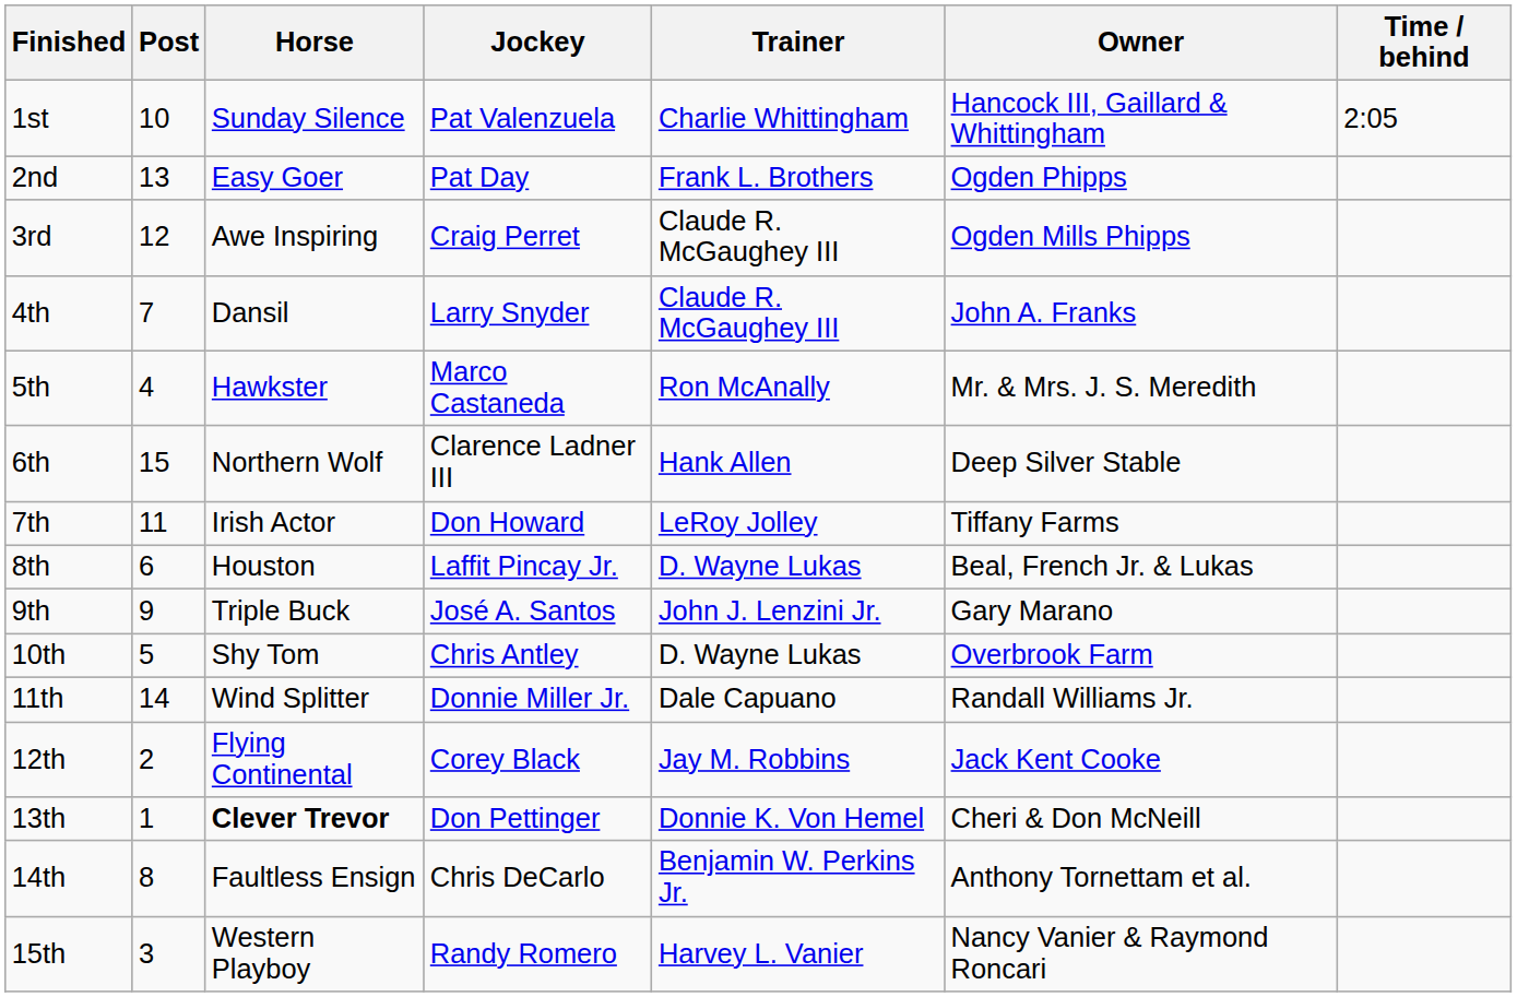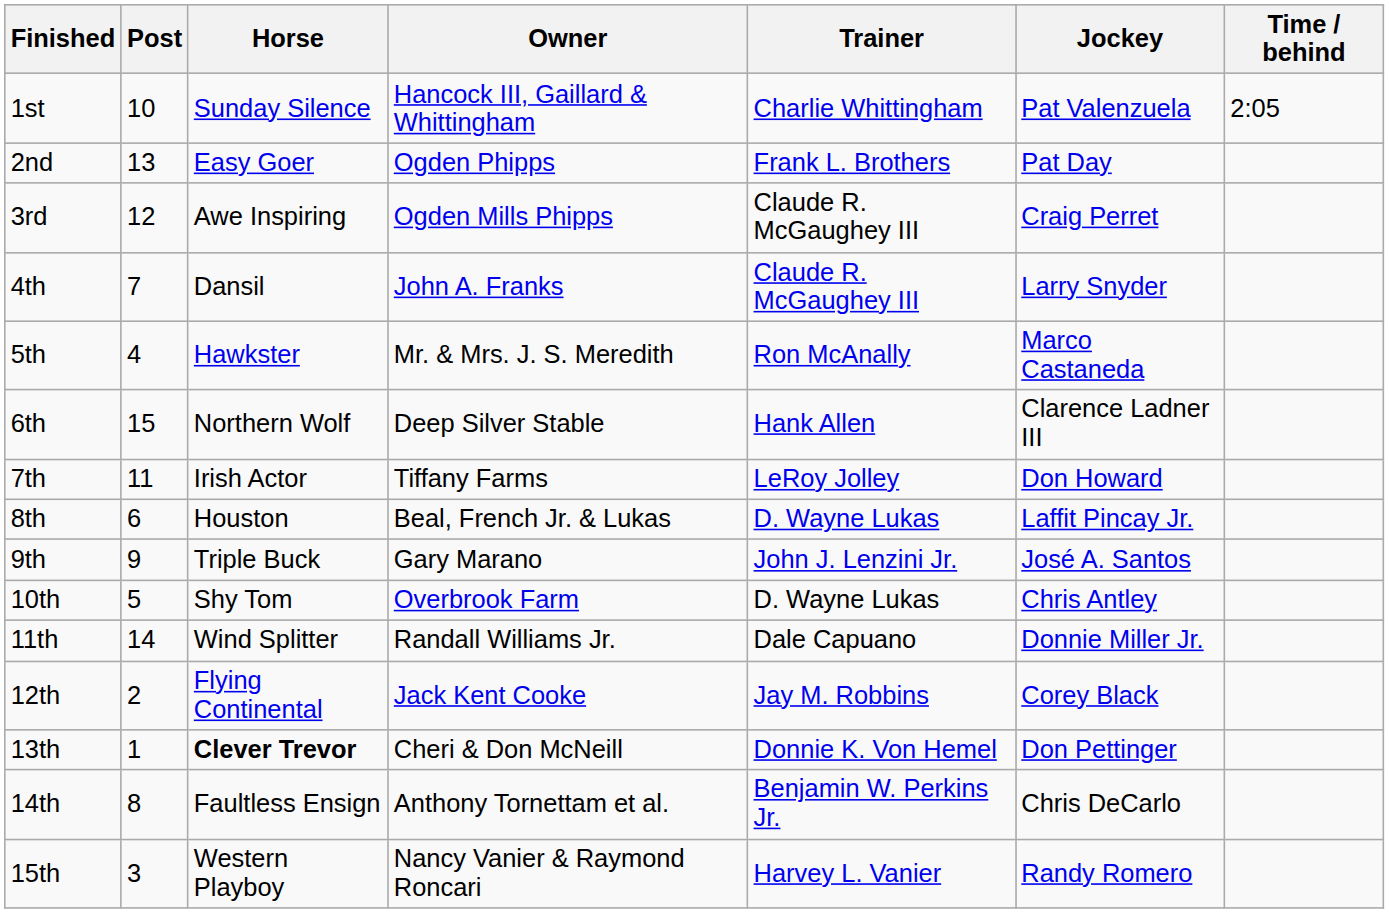columns swapped: Jockey <-> Owner
